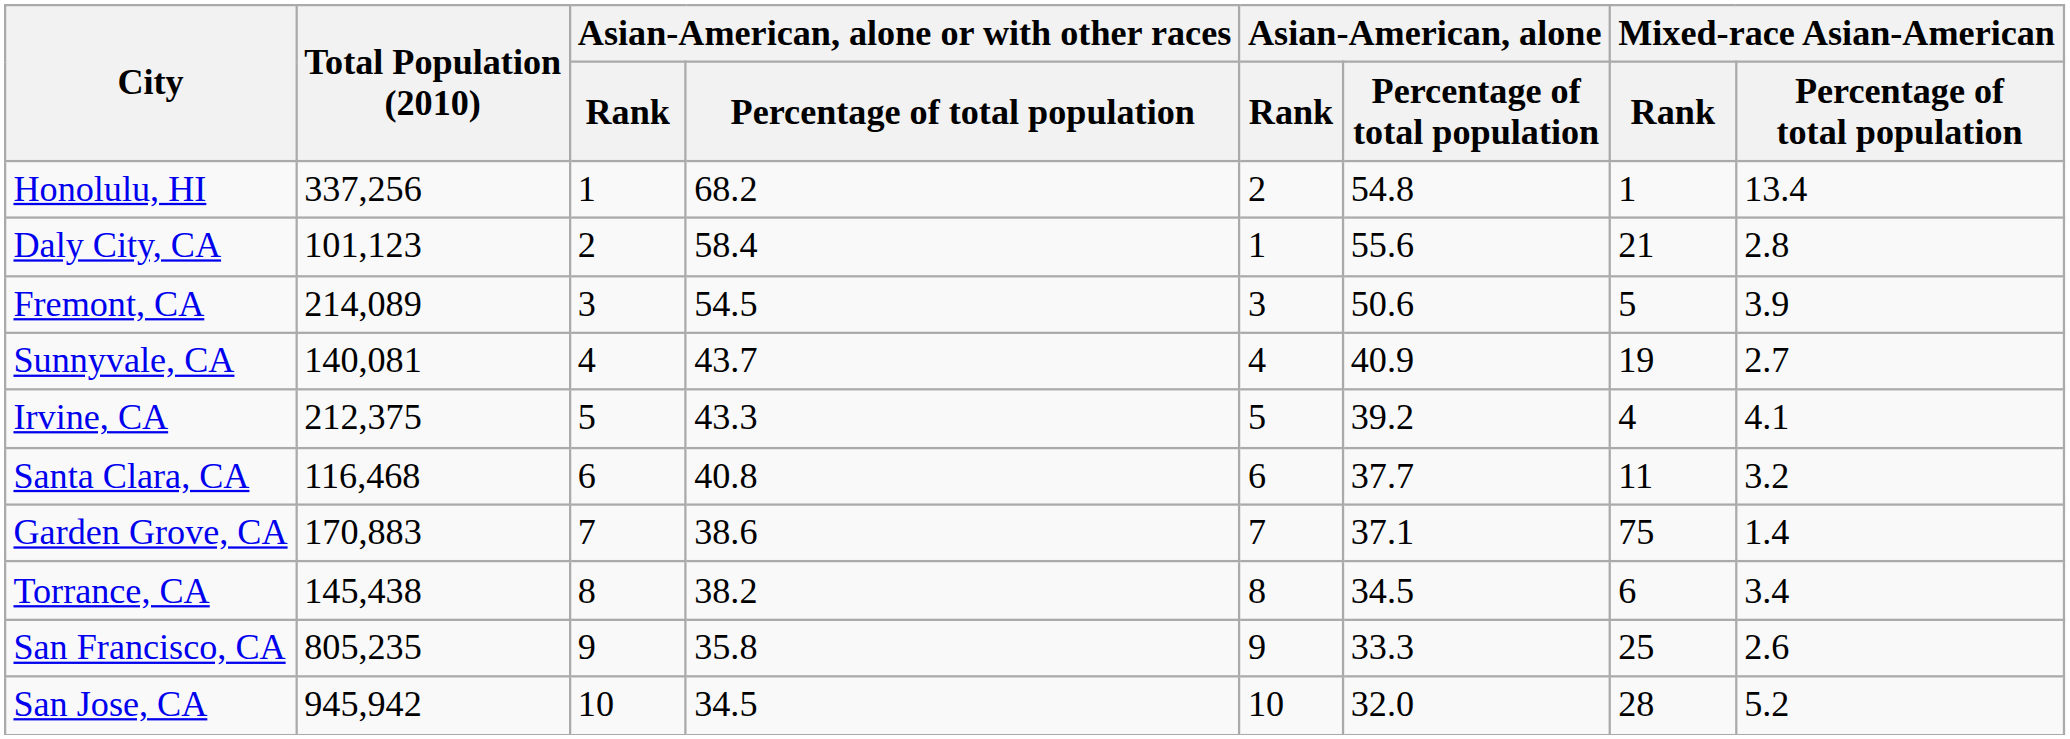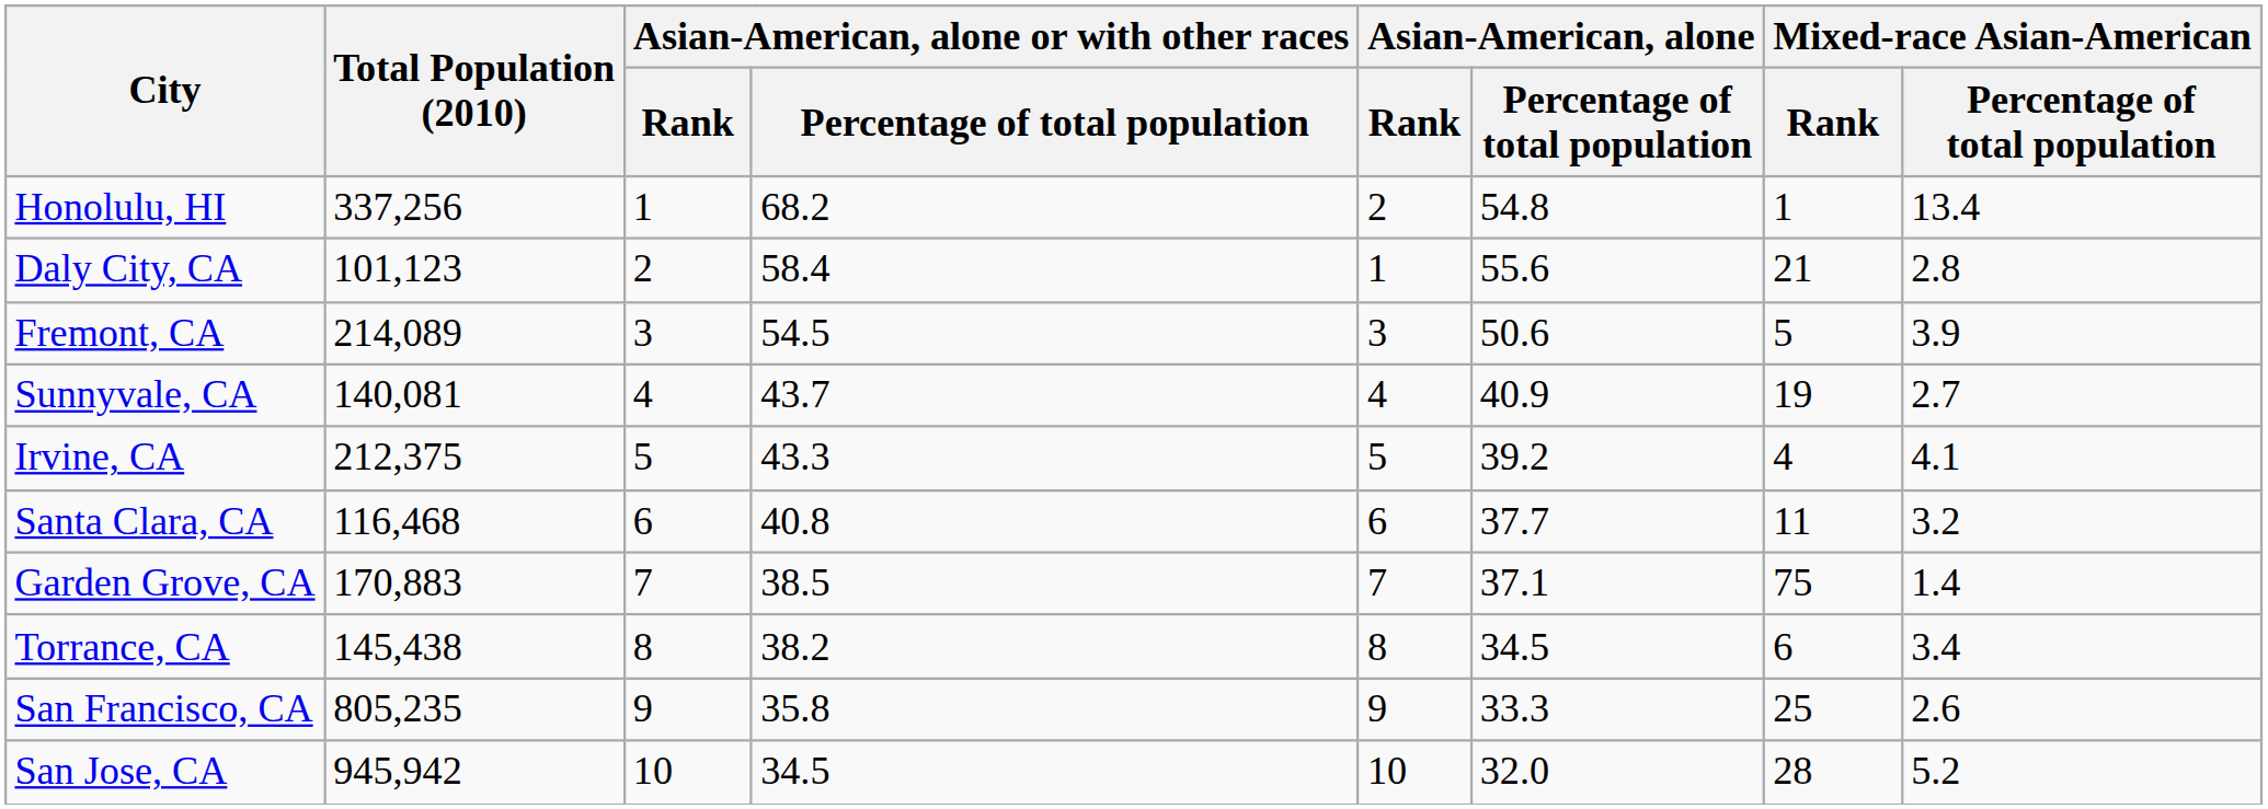Garden Grove, CA | column 4: 38.6 -> 38.5
